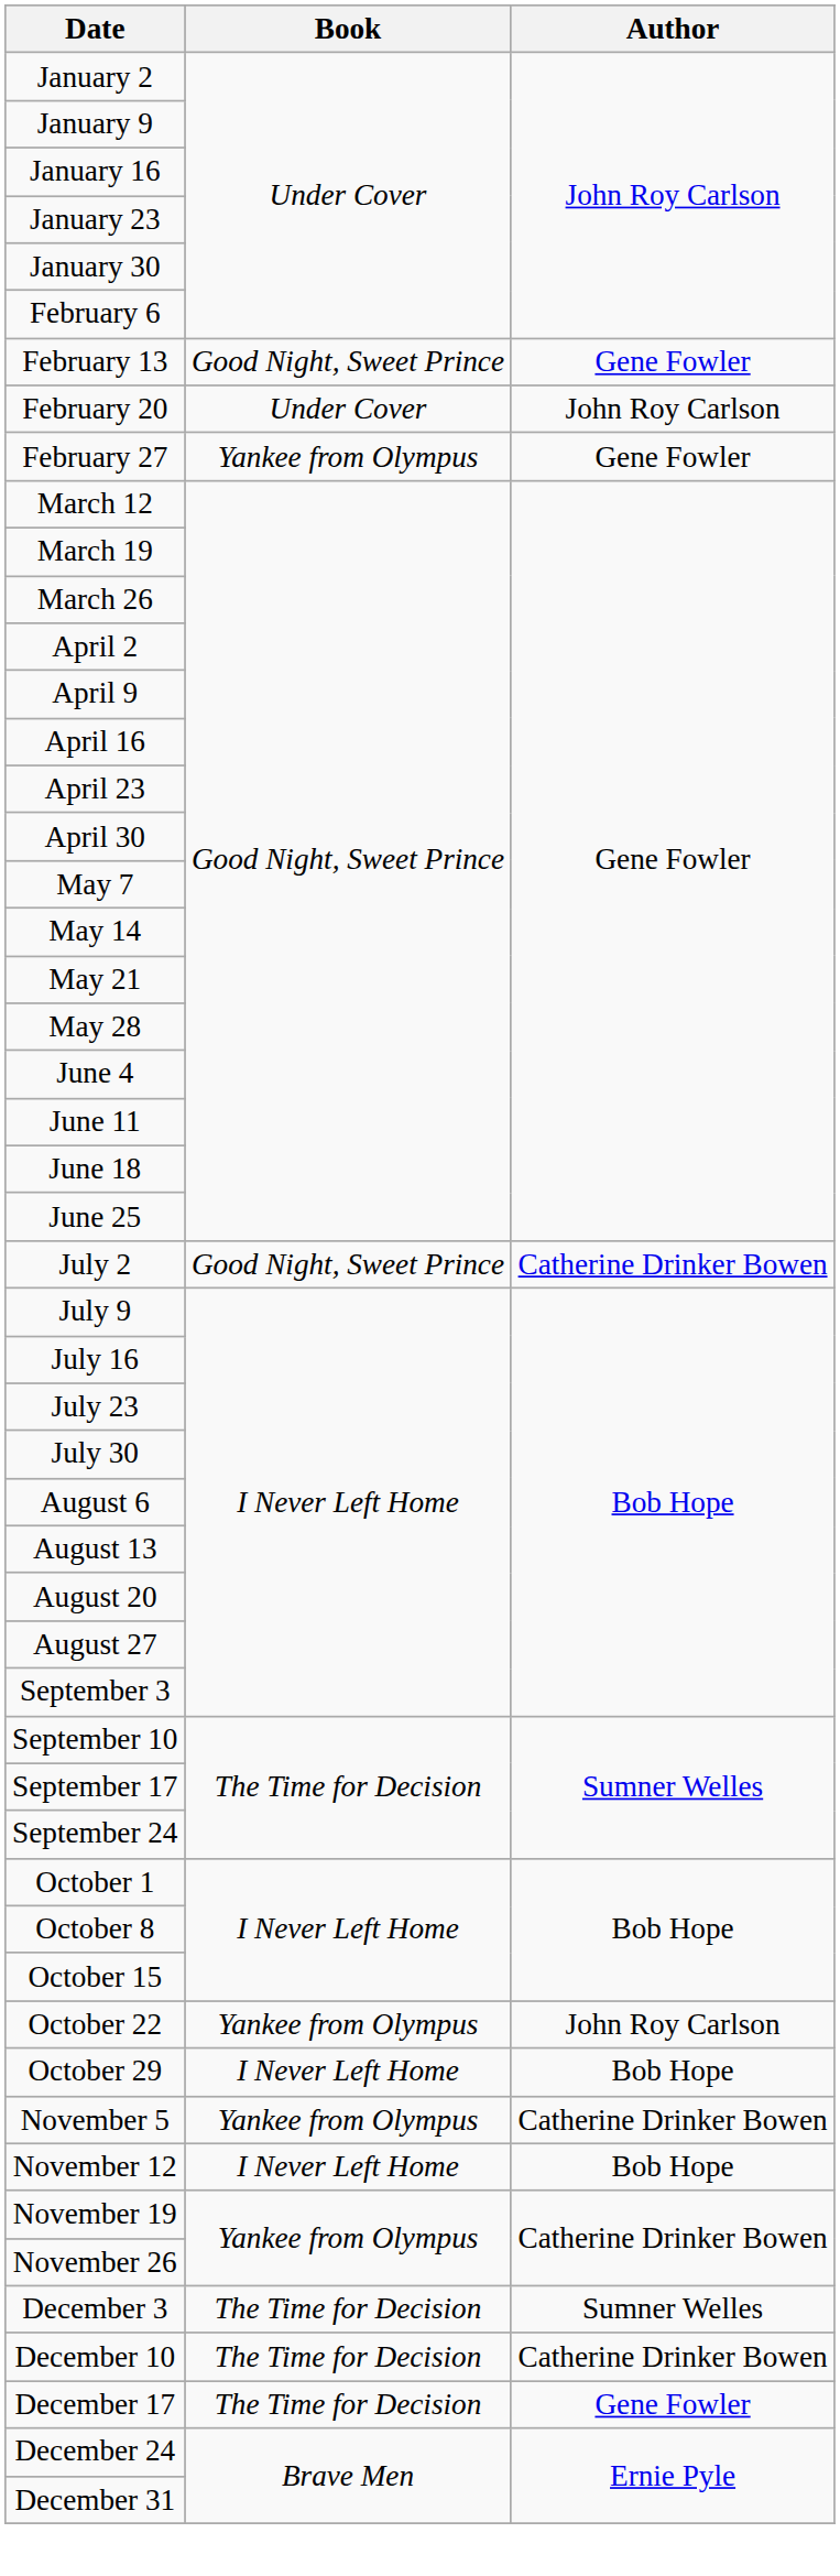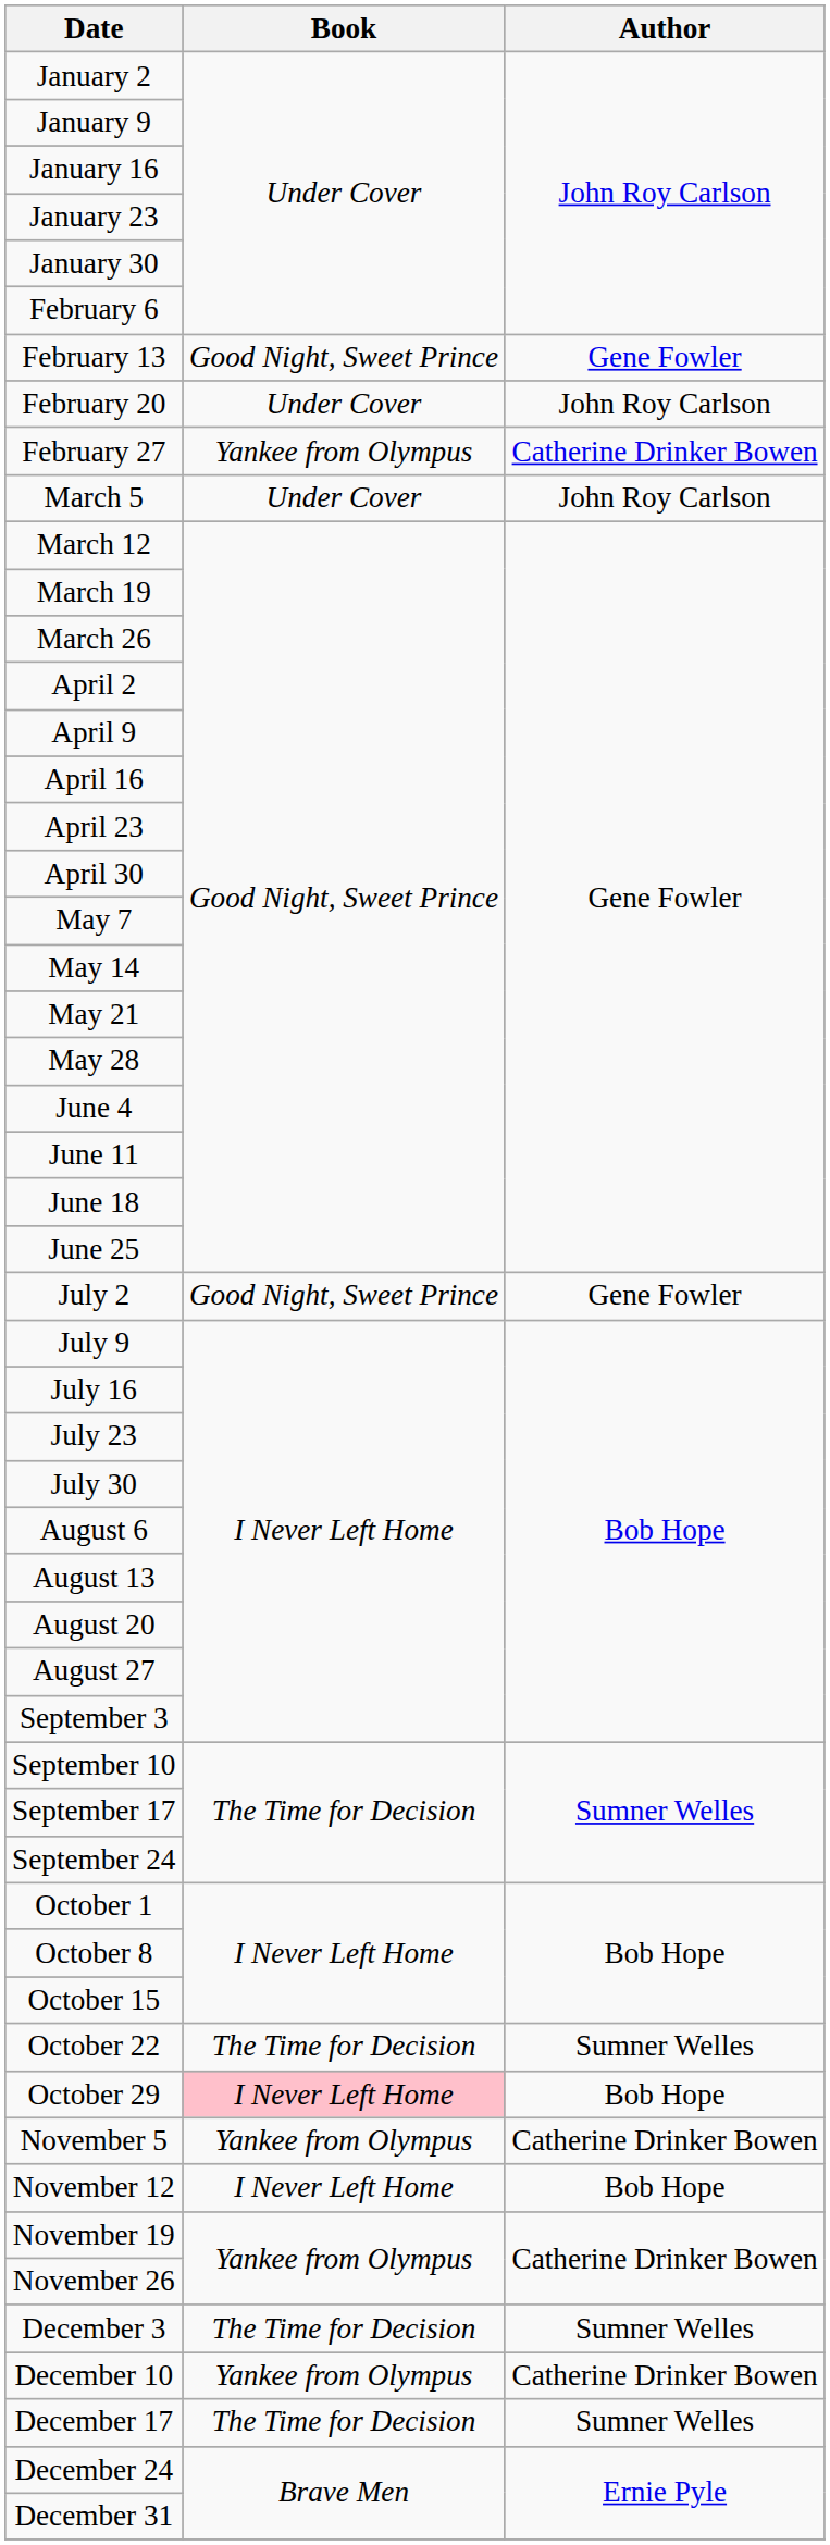February 27 | Author: Gene Fowler -> Catherine Drinker Bowen
+ row: March 5 | Under Cover | John Roy Carlson
July 2 | Author: Catherine Drinker Bowen -> Gene Fowler
October 22 | Book: Yankee from Olympus -> The Time for Decision
October 22 | Author: John Roy Carlson -> Sumner Welles
October 29 | Book: no background -> pink background
December 10 | Book: The Time for Decision -> Yankee from Olympus
December 17 | Author: Gene Fowler -> Sumner Welles
